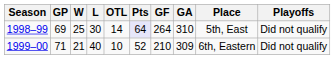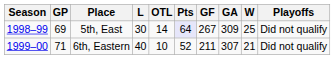columns swapped: W <-> Place
1998–99 | GF: 264 -> 267
1998–99 | GA: 310 -> 309
1999–00 | GF: 210 -> 211
1999–00 | GA: 309 -> 307
